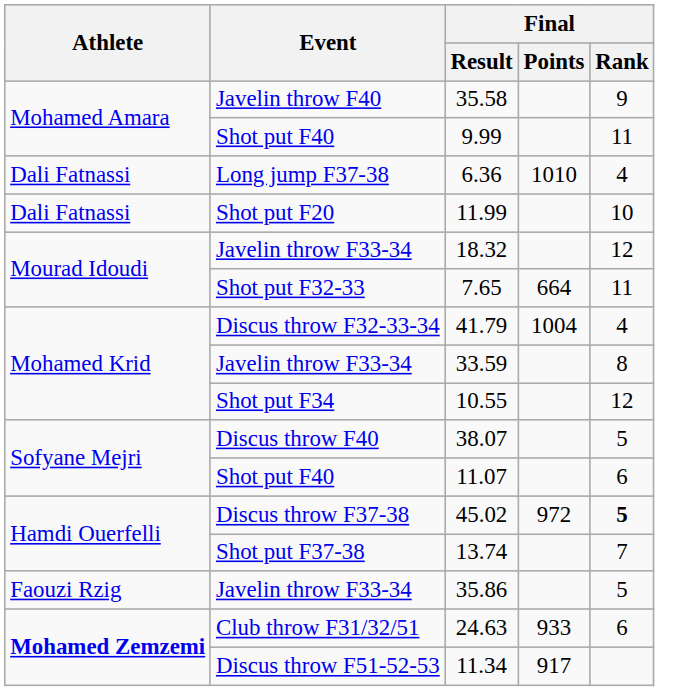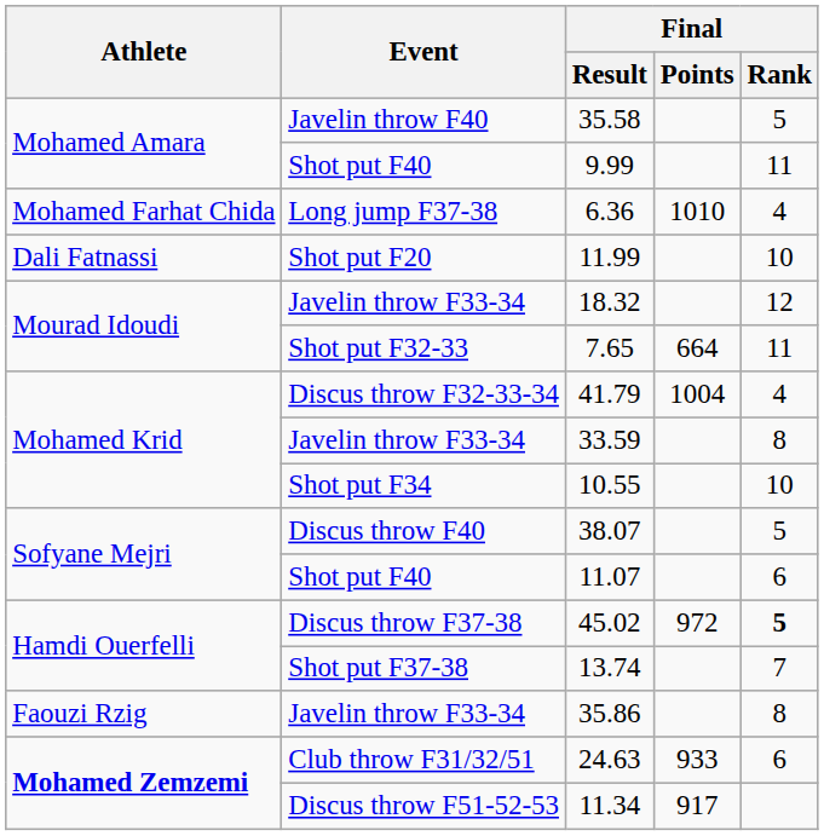35.58 | Final / Rank: 9 -> 5
6.36 | Athlete: Dali Fatnassi -> Mohamed Farhat Chida
10.55 | Final / Rank: 12 -> 10
35.86 | Final / Rank: 5 -> 8
